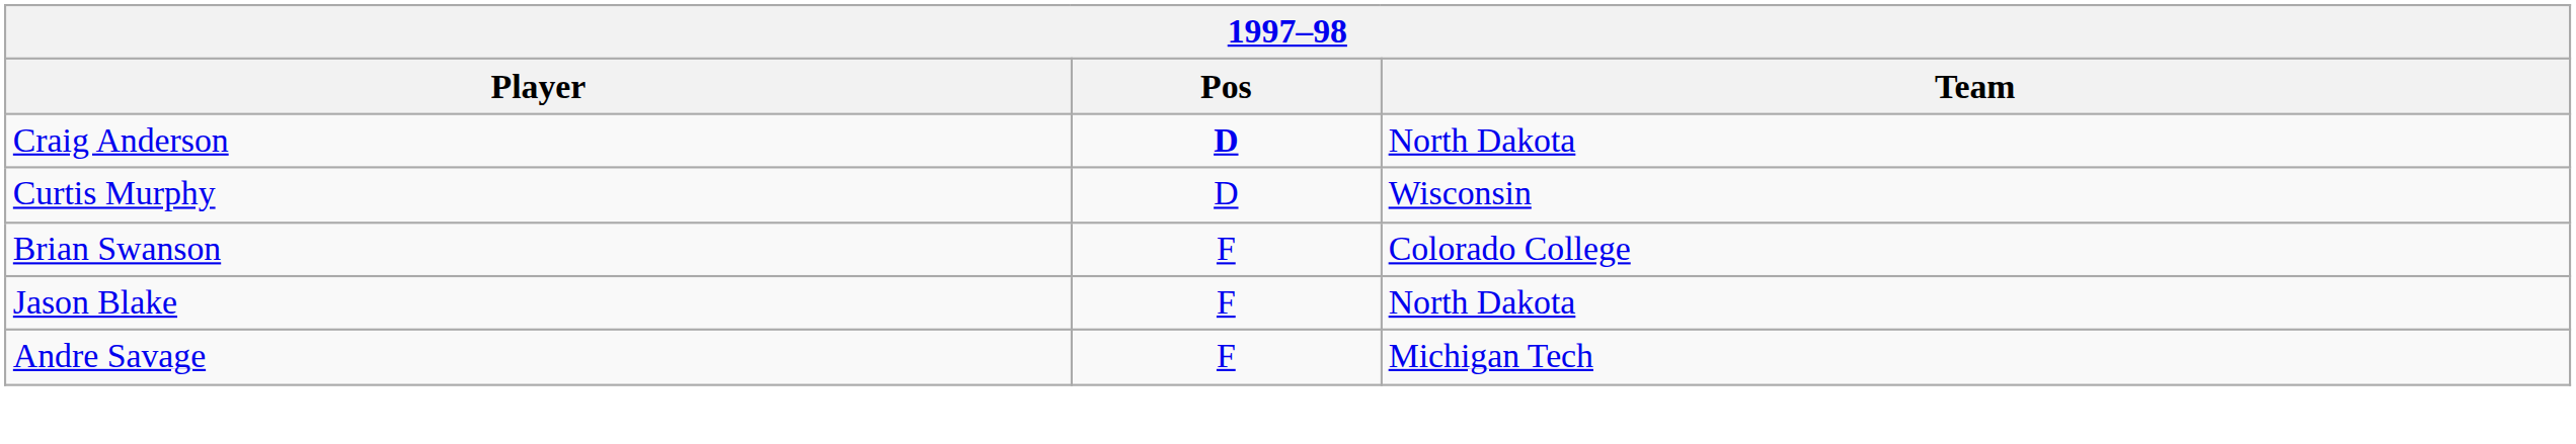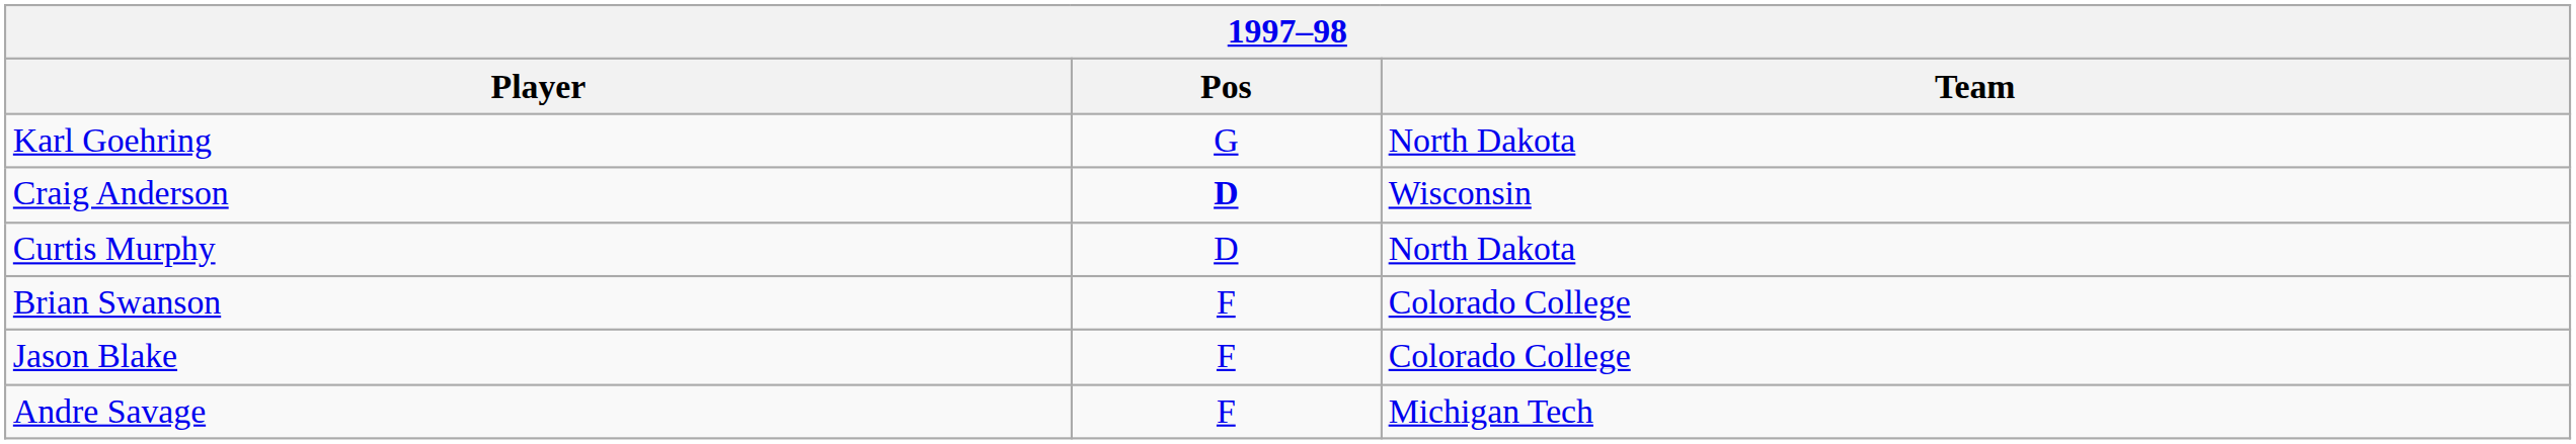+ row: Karl Goehring | G | North Dakota
Craig Anderson | Team: North Dakota -> Wisconsin
Curtis Murphy | Team: Wisconsin -> North Dakota
Jason Blake | Team: North Dakota -> Colorado College
